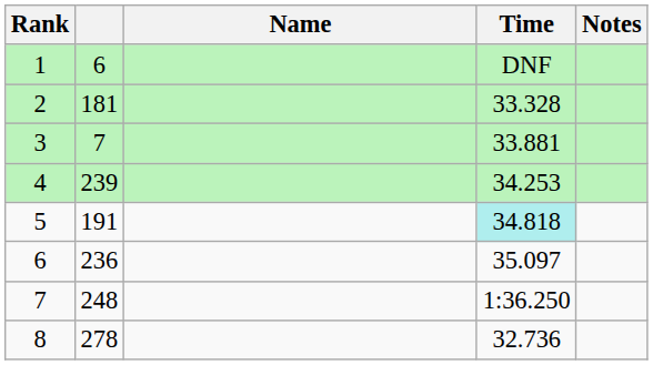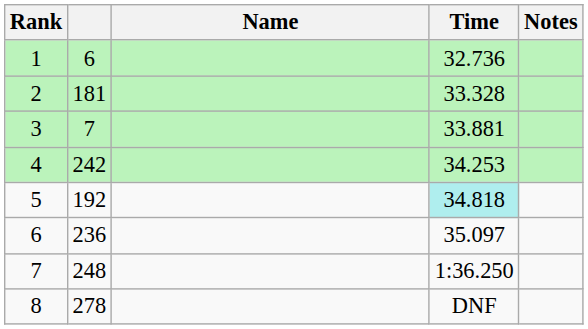1 | Time: DNF -> 32.736
4 | column 2: 239 -> 242
5 | column 2: 191 -> 192
8 | Time: 32.736 -> DNF
